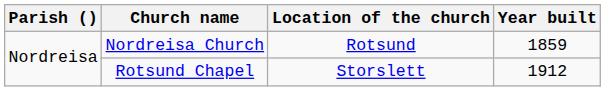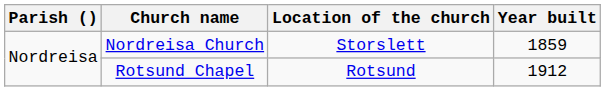Nordreisa Church | Location of the church: Rotsund -> Storslett
Rotsund Chapel | Location of the church: Storslett -> Rotsund
